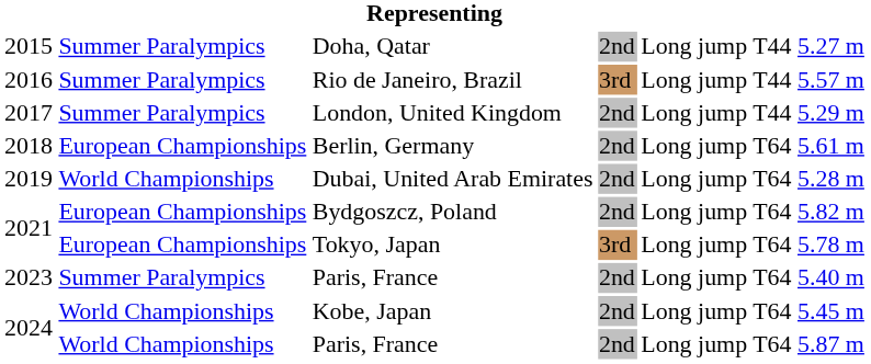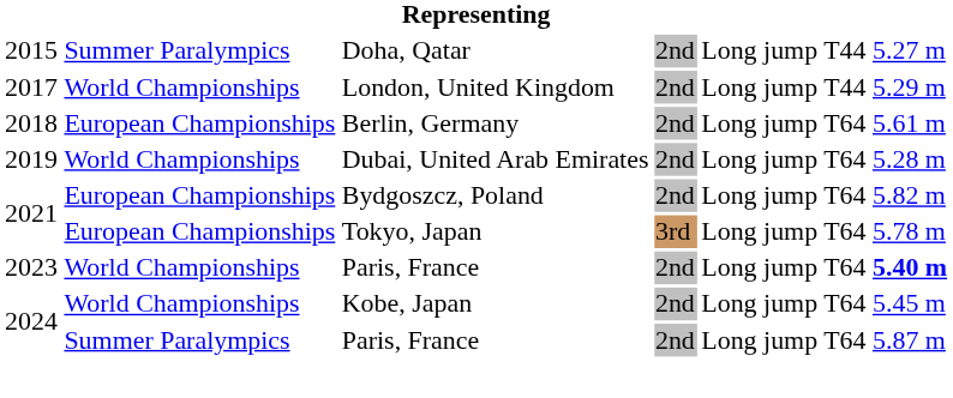- row: 2016 | Summer Paralympics | Rio de Janeiro, Brazil | 3rd | Long jump T44 | 5.57 m
London, United Kingdom | column 2: Summer Paralympics -> World Championships
2023 / Paris, France | column 2: Summer Paralympics -> World Championships
2023 / Paris, France | column 6: normal -> bold
2024 / Paris, France | column 2: World Championships -> Summer Paralympics
